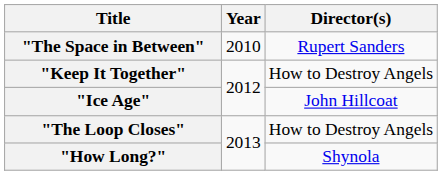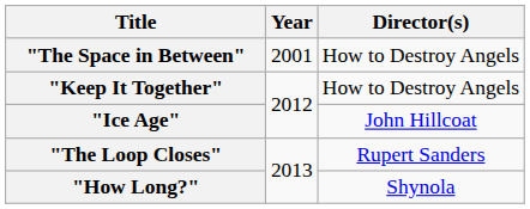"The Space in Between" | Year: 2010 -> 2001
"The Space in Between" | Director(s): Rupert Sanders -> How to Destroy Angels
"The Loop Closes" | Director(s): How to Destroy Angels -> Rupert Sanders
